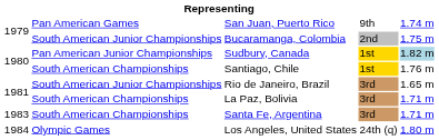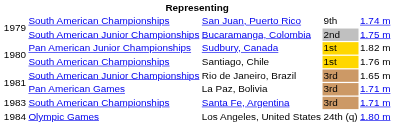San Juan, Puerto Rico | column 2: Pan American Games -> South American Championships
Sudbury, Canada | column 5: lightblue background -> no background
La Paz, Bolivia | column 2: South American Championships -> Pan American Games
